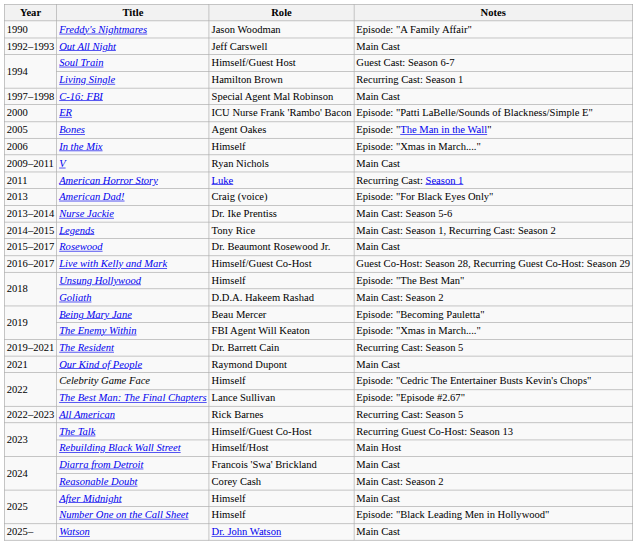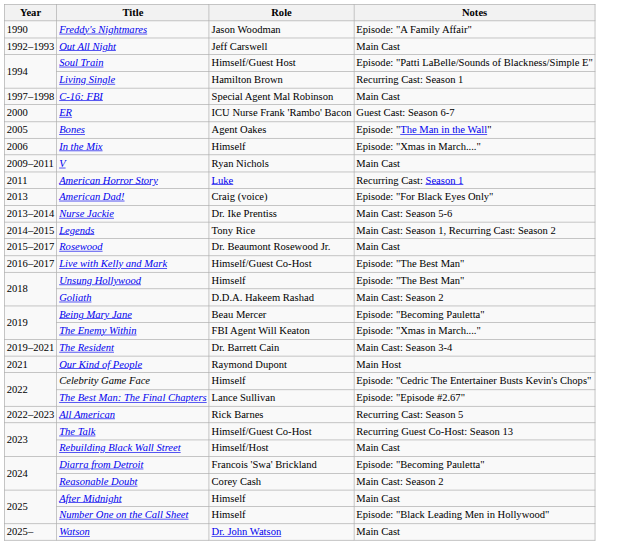Soul Train | Notes: Guest Cast: Season 6-7 -> Episode: "Patti LaBelle/Sounds of Blackness/Simple E"
ER | Notes: Episode: "Patti LaBelle/Sounds of Blackness/Simple E" -> Guest Cast: Season 6-7
Live with Kelly and Mark | Notes: Guest Co-Host: Season 28, Recurring Guest Co-Host: Season 29 -> Episode: "The Best Man"
The Resident | Notes: Recurring Cast: Season 5 -> Main Cast: Season 3-4
Our Kind of People | Notes: Main Cast -> Main Host
Rebuilding Black Wall Street | Notes: Main Host -> Main Cast
Diarra from Detroit | Notes: Main Cast -> Episode: "Becoming Pauletta"
